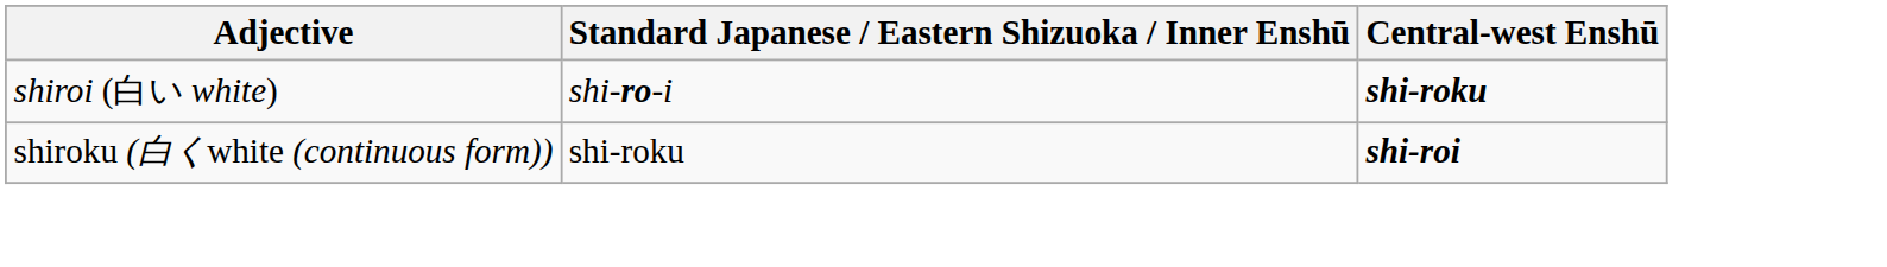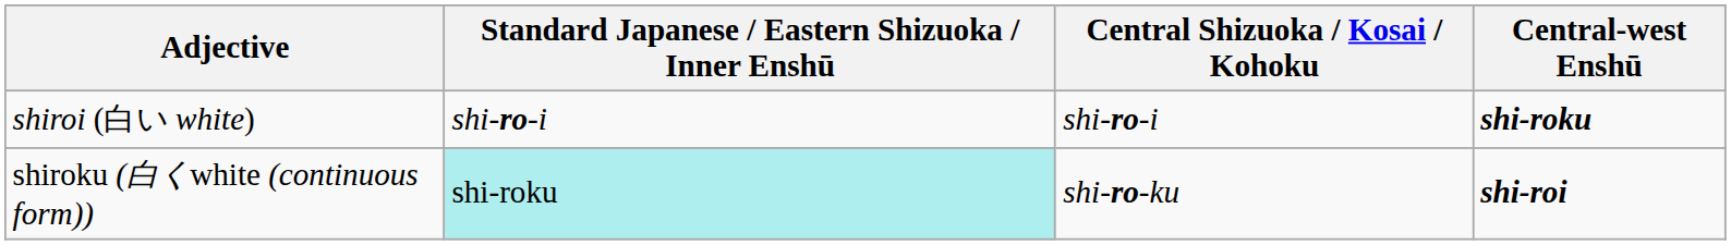+ column: Central Shizuoka / Kosai / Kohoku | shi-ro-i | shi-ro-ku
shiroku (白くwhite (continuous form)) | Standard Japanese / Eastern Shizuoka / Inner Enshū: no background -> paleturquoise background
